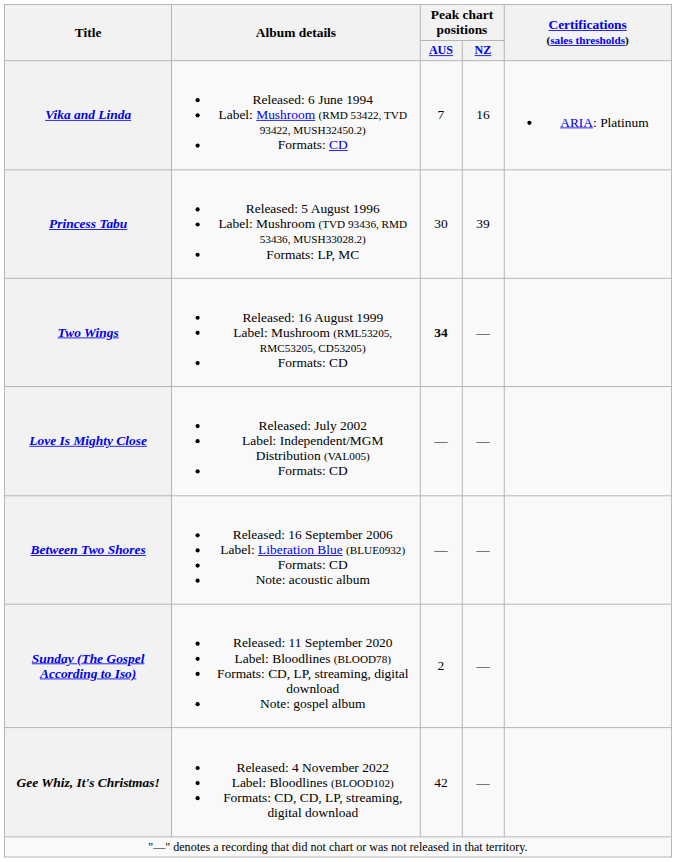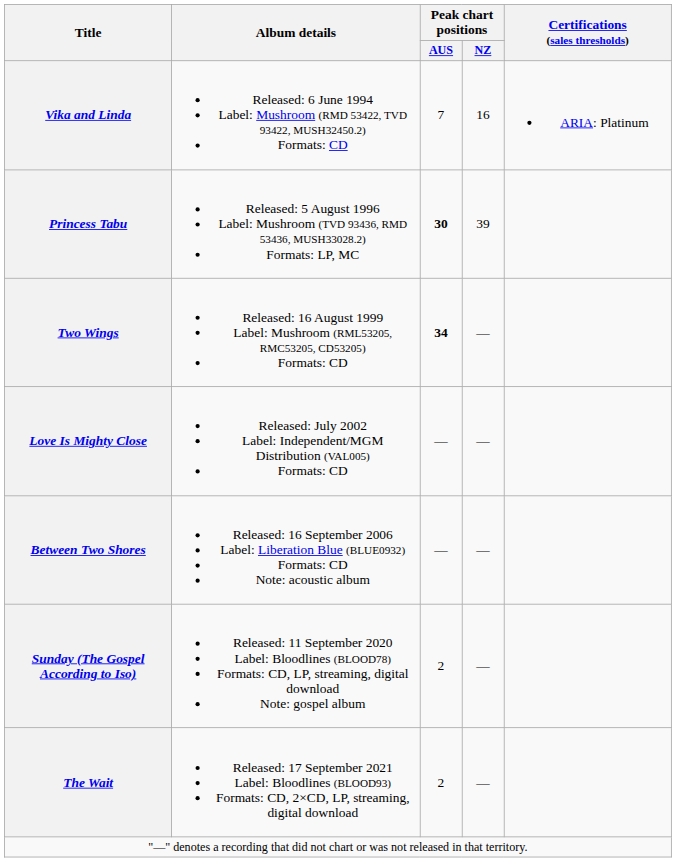Princess Tabu | Peak chart positions / AUS: normal -> bold
+ row: The Wait | Released: 17 September 2021 Label: Bloodlines (BLOOD93) Formats: CD, 2×CD, LP, streaming, digital download | 2 | —
- row: Gee Whiz, It's Christmas! | Released: 4 November 2022 Label: Bloodlines (BLOOD102) Formats: CD, CD, LP, streaming, digital download | 42 | —
